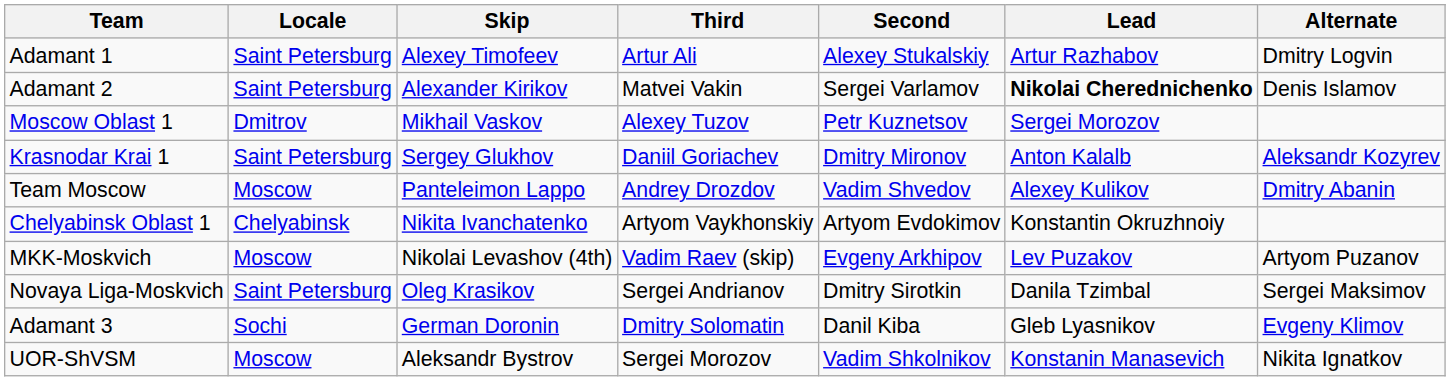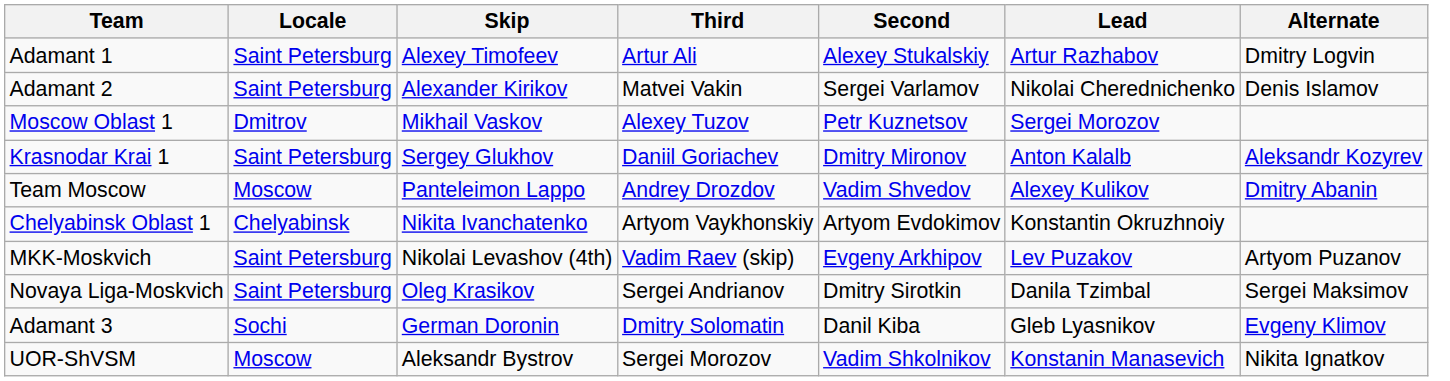Adamant 2 | Lead: bold -> normal
MKK-Moskvich | Locale: Moscow -> Saint Petersburg
